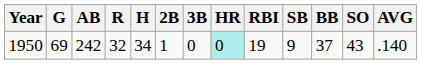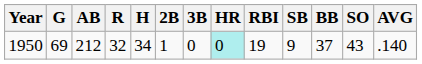1950 | AB: 242 -> 212
